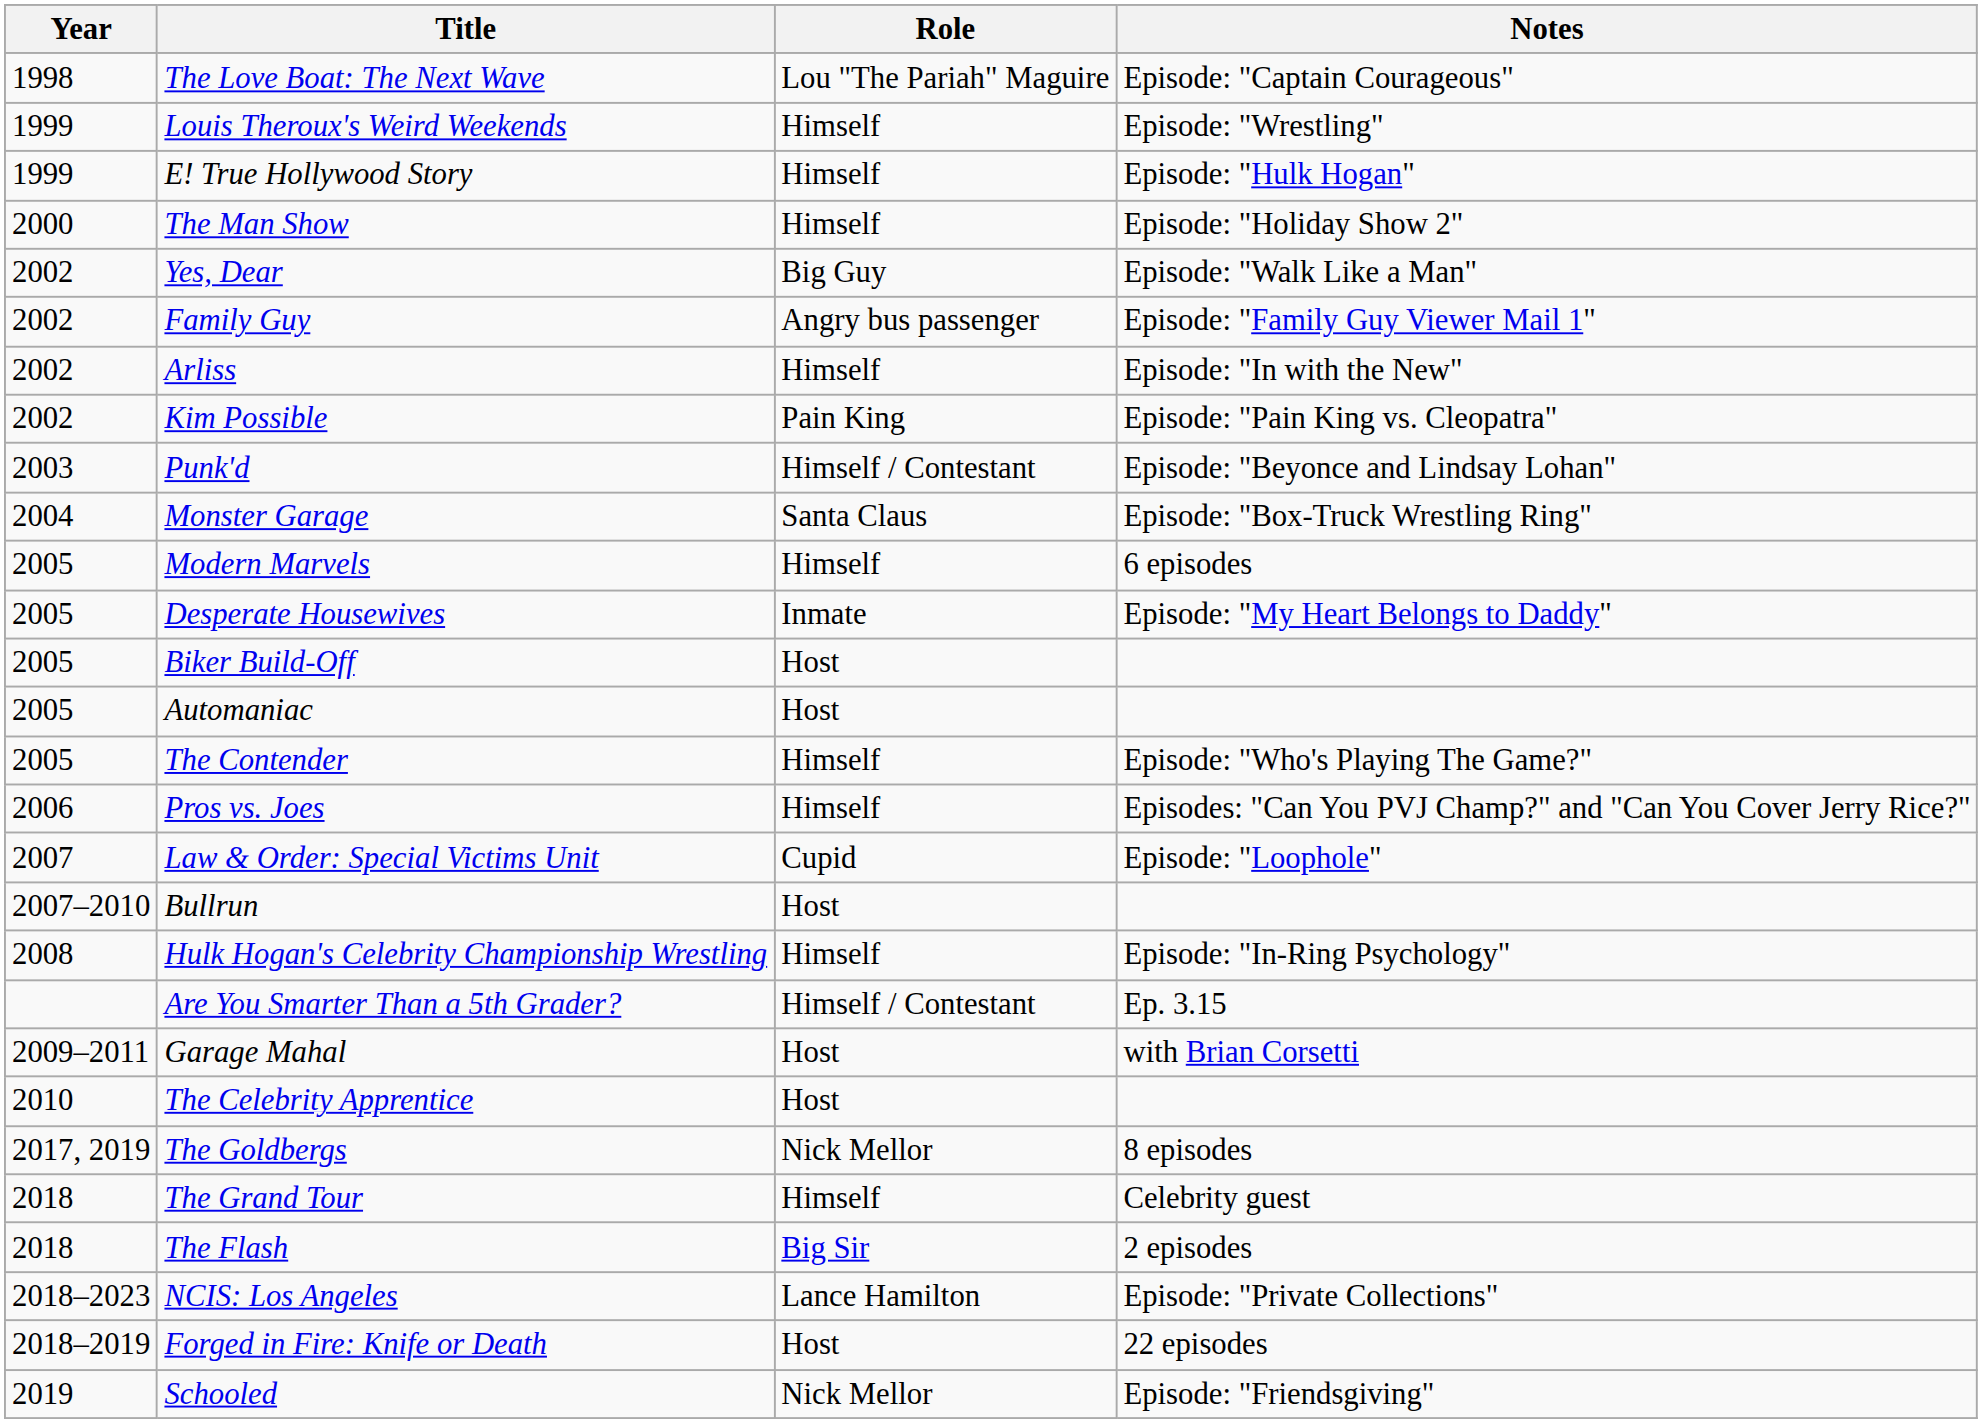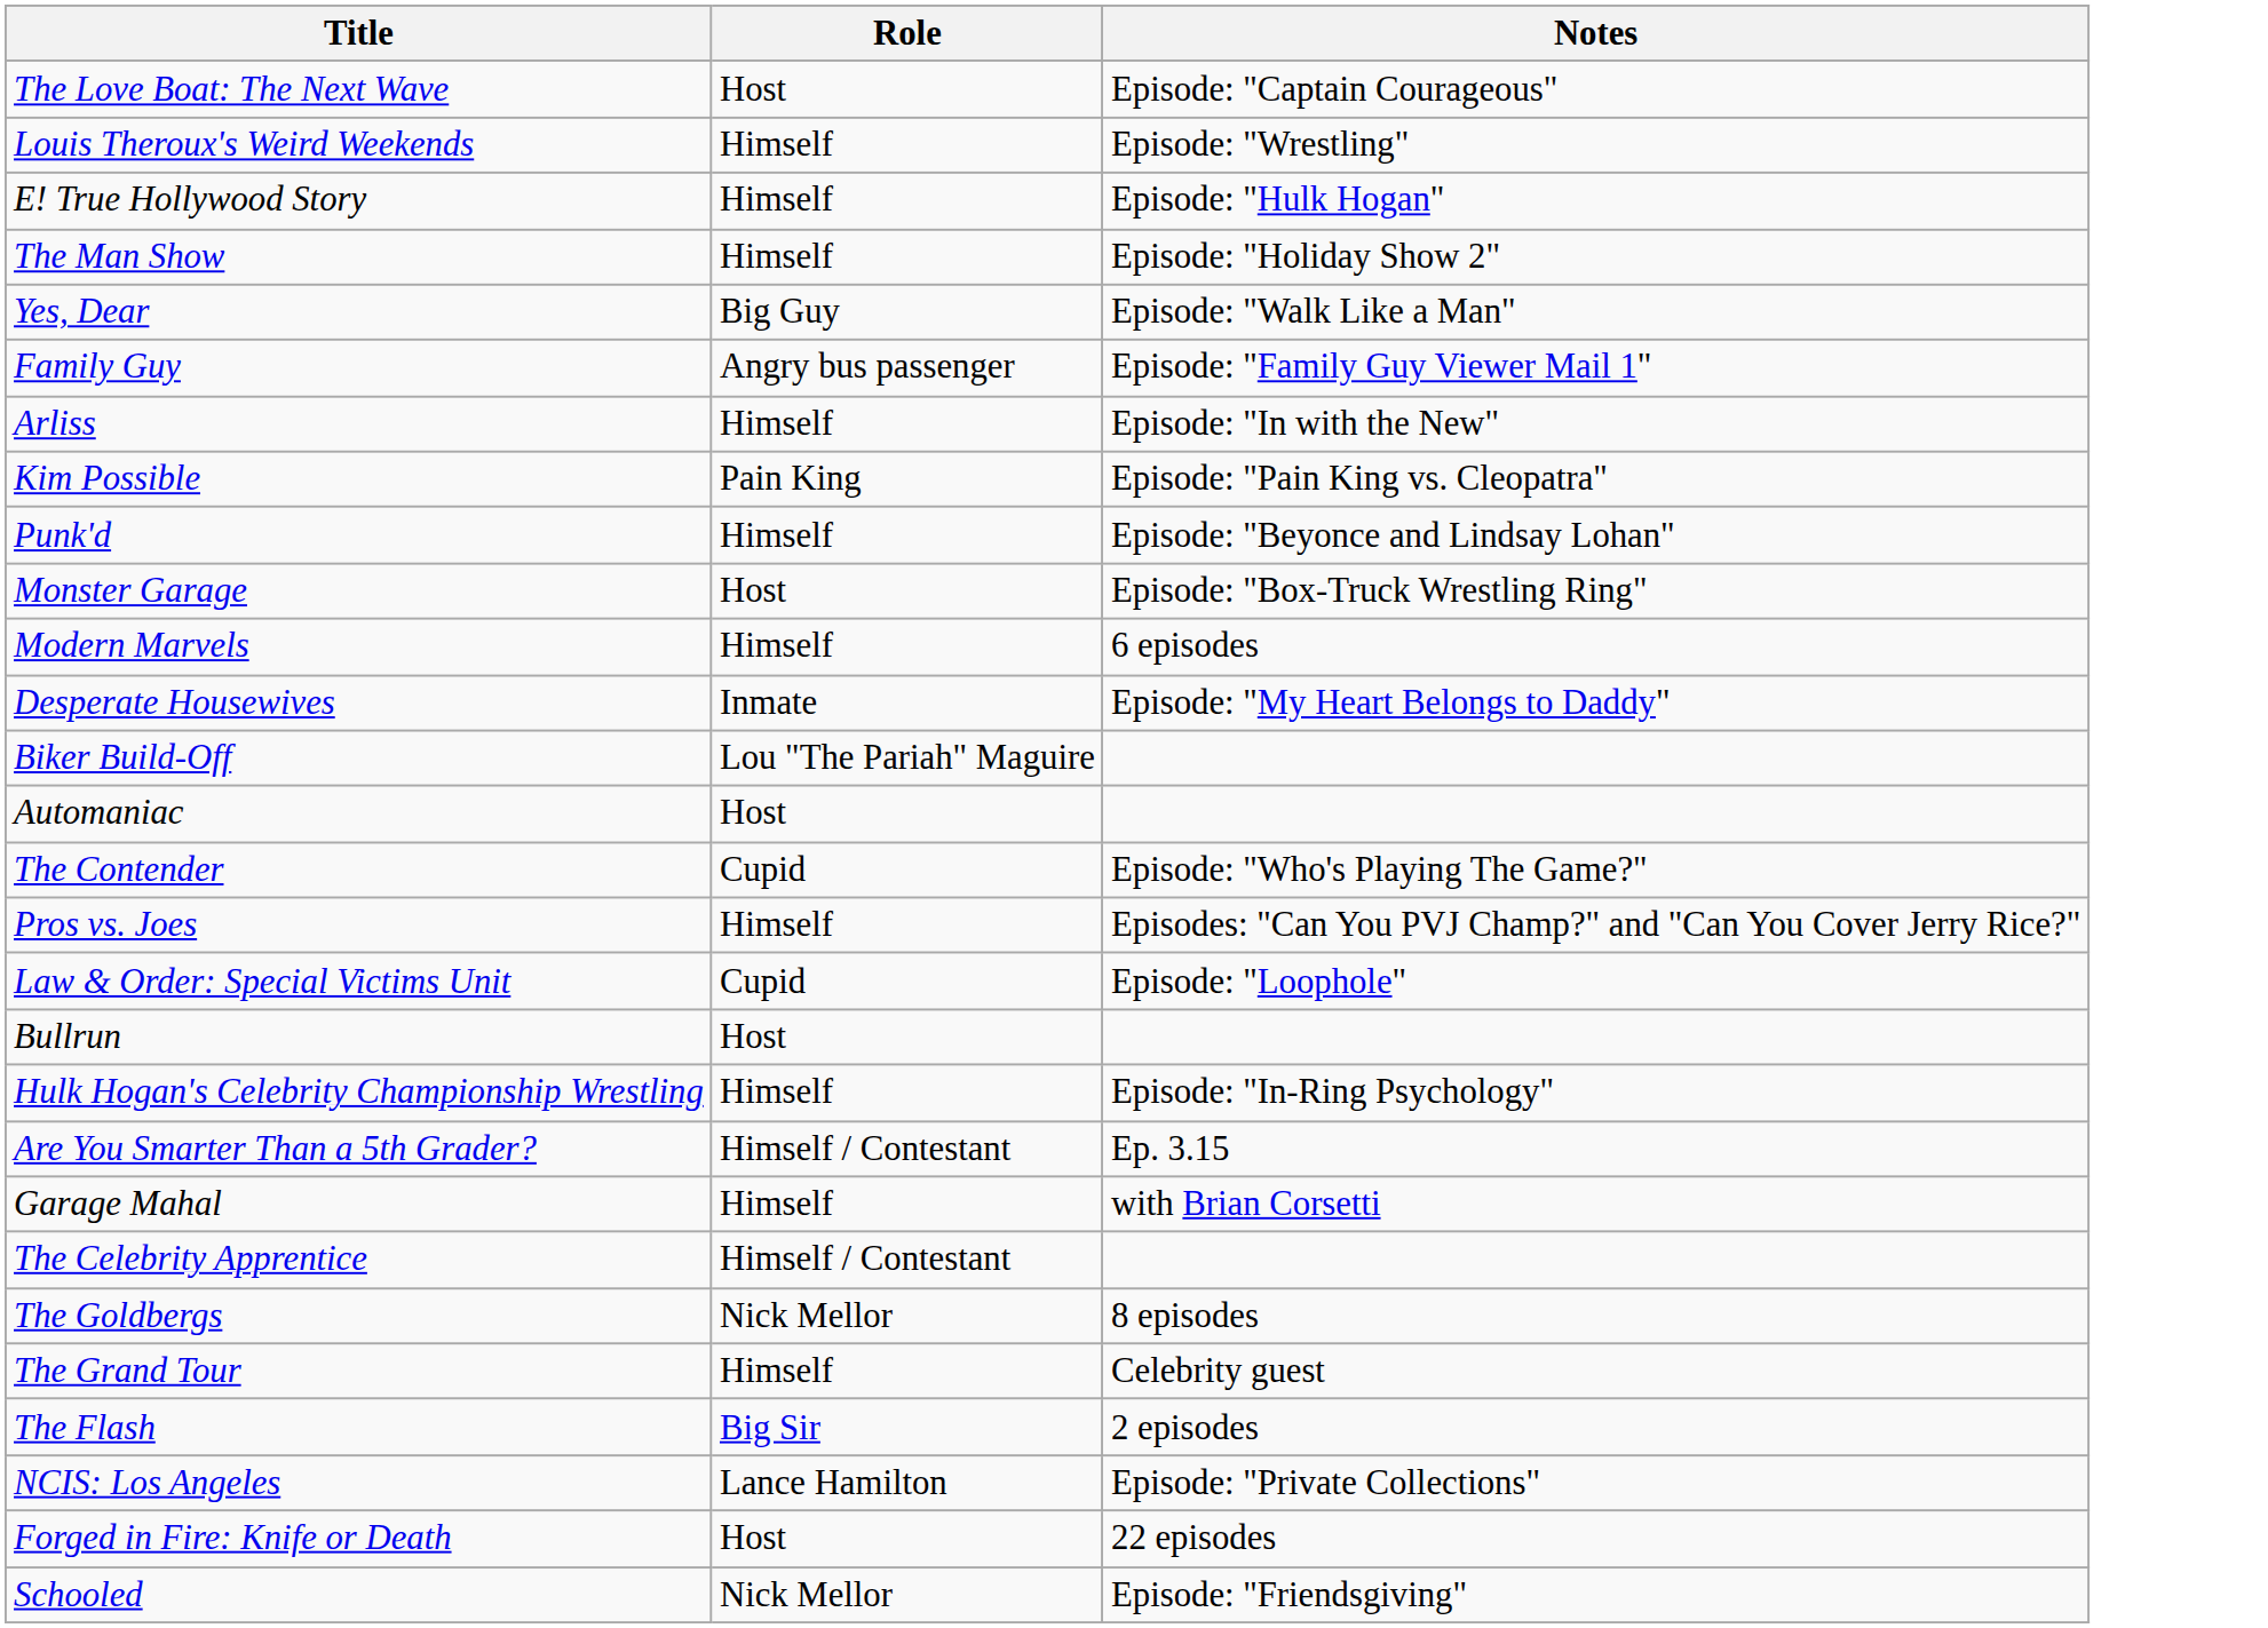- column: Year | 1998 | 1999 | 1999 | 2000 | 2002 | 2002 | 2002 | 2002 | 2003 | 2004 | 2005 | 2005 | 2005 | 2005 | 2005 | 2006 | 2007 | 2007–2010 | 2008 | 2009–2011 | 2010 | 2017, 2019 | 2018 | 2018 | 2018–2023 | 2018–2019 | 2019
The Love Boat: The Next Wave | Role: Lou "The Pariah" Maguire -> Host
Punk'd | Role: Himself / Contestant -> Himself
Monster Garage | Role: Santa Claus -> Host
Biker Build-Off | Role: Host -> Lou "The Pariah" Maguire
The Contender | Role: Himself -> Cupid
Garage Mahal | Role: Host -> Himself
The Celebrity Apprentice | Role: Host -> Himself / Contestant
